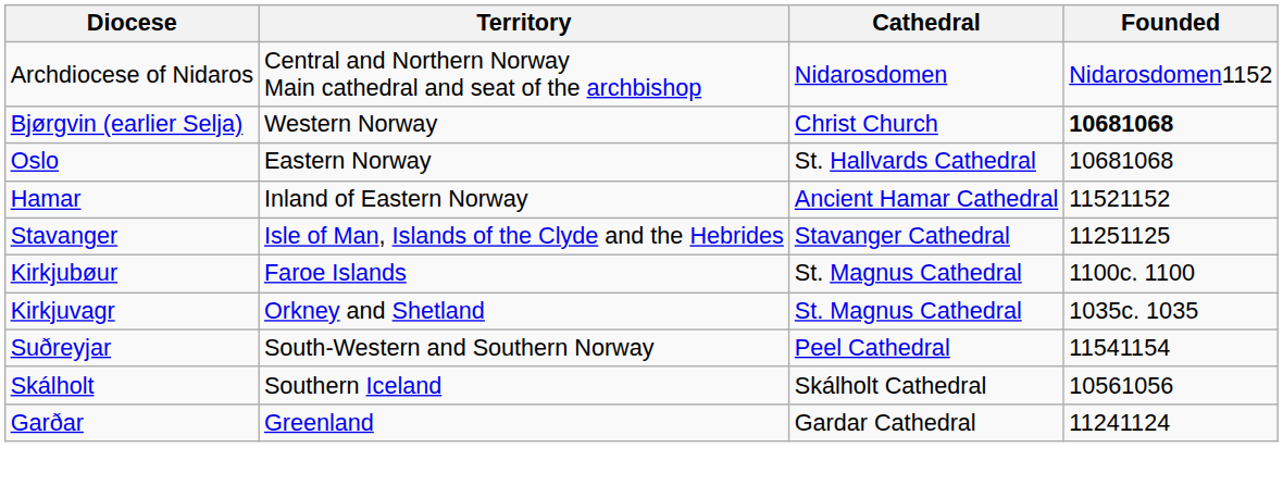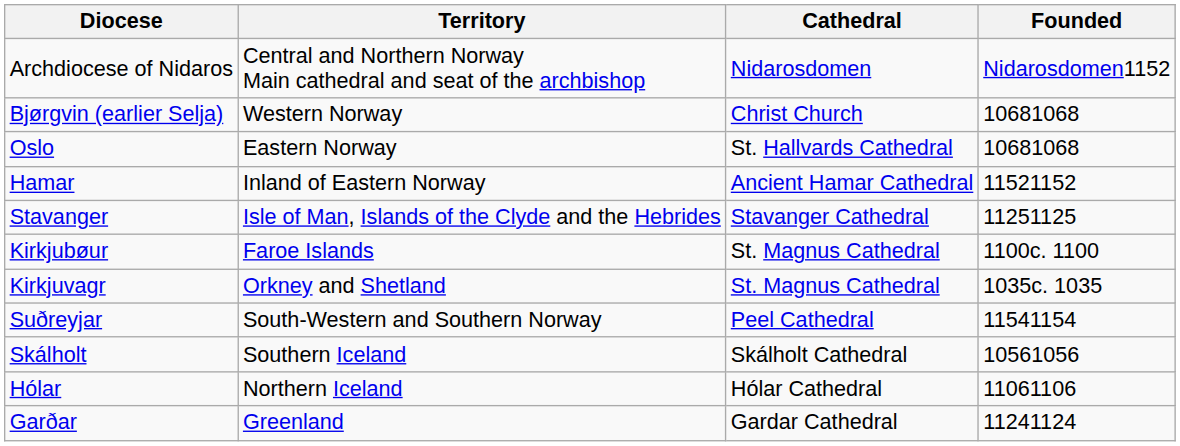Bjørgvin (earlier Selja) | Founded: bold -> normal
+ row: Hólar | Northern Iceland | Hólar Cathedral | 11061106
